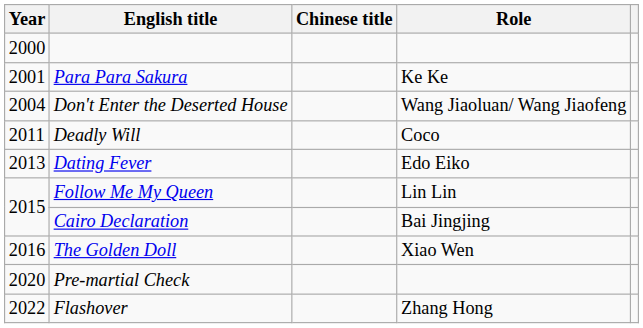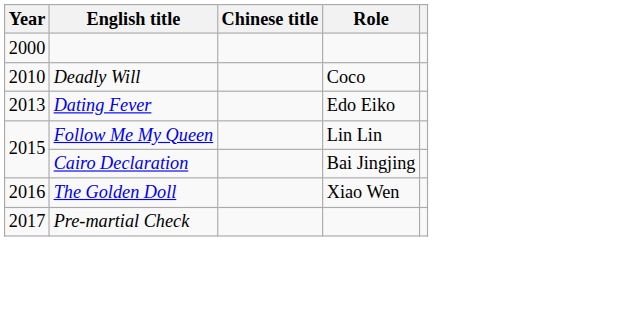- row: 2001 | Para Para Sakura | Ke Ke
- row: 2004 | Don't Enter the Deserted House | Wang Jiaoluan/ Wang Jiaofeng
Deadly Will | Year: 2011 -> 2010
Pre-martial Check | Year: 2020 -> 2017
- row: 2022 | Flashover | Zhang Hong
